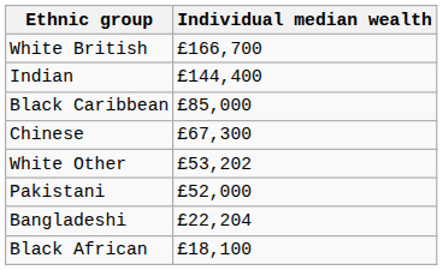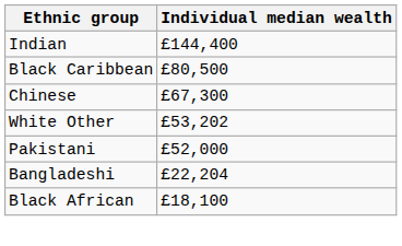- row: White British | £166,700
Black Caribbean | Individual median wealth: £85,000 -> £80,500
